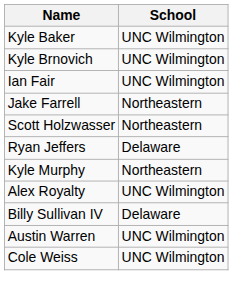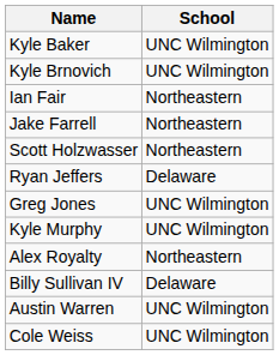Ian Fair | School: UNC Wilmington -> Northeastern
+ row: Greg Jones | UNC Wilmington
Kyle Murphy | School: Northeastern -> UNC Wilmington
Alex Royalty | School: UNC Wilmington -> Northeastern
